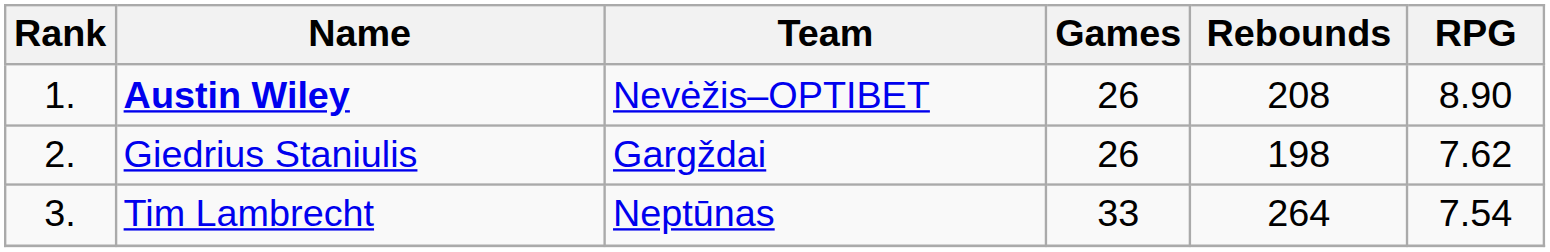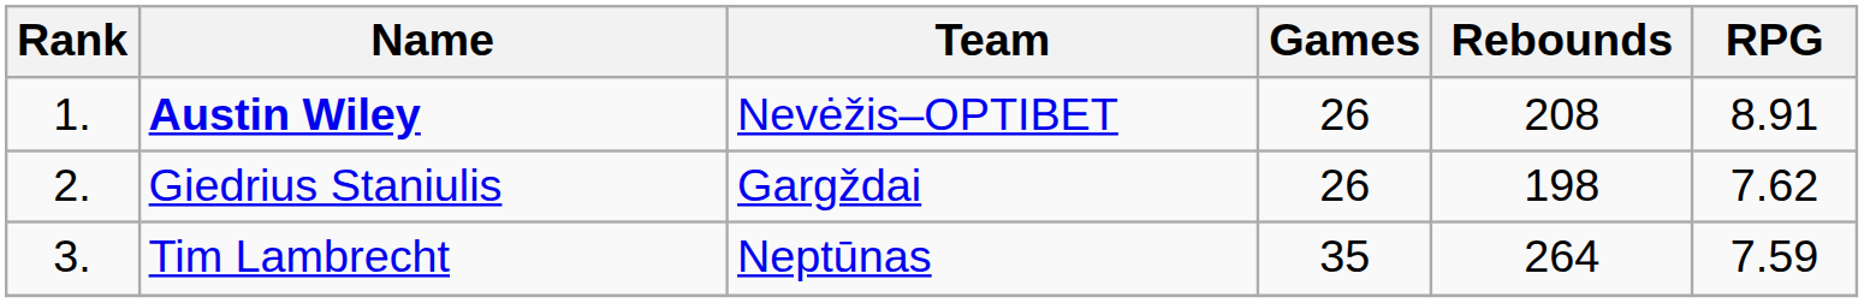Austin Wiley | RPG: 8.90 -> 8.91
Tim Lambrecht | Games: 33 -> 35
Tim Lambrecht | RPG: 7.54 -> 7.59
